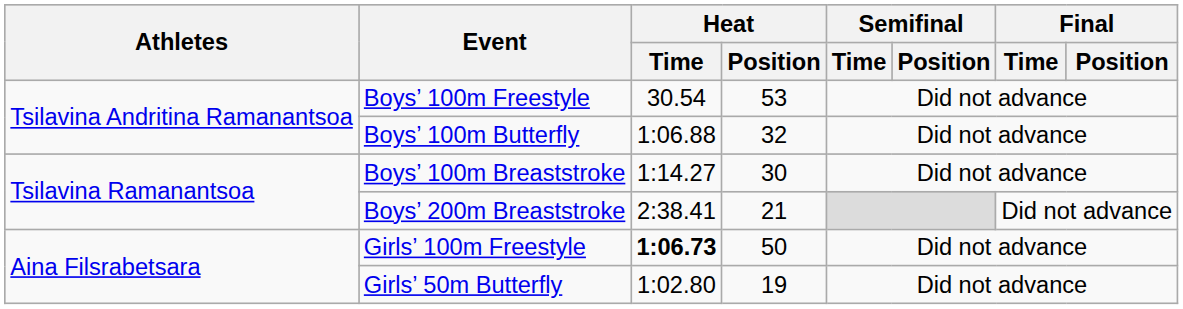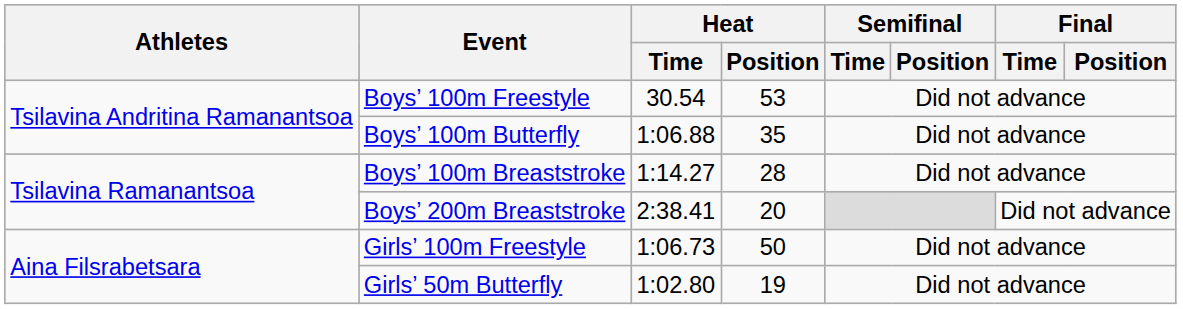Boys’ 100m Butterfly | Heat / Position: 32 -> 35
Boys’ 100m Breaststroke | Heat / Position: 30 -> 28
Boys’ 200m Breaststroke | Heat / Position: 21 -> 20
Girls’ 100m Freestyle | Heat / Time: bold -> normal
